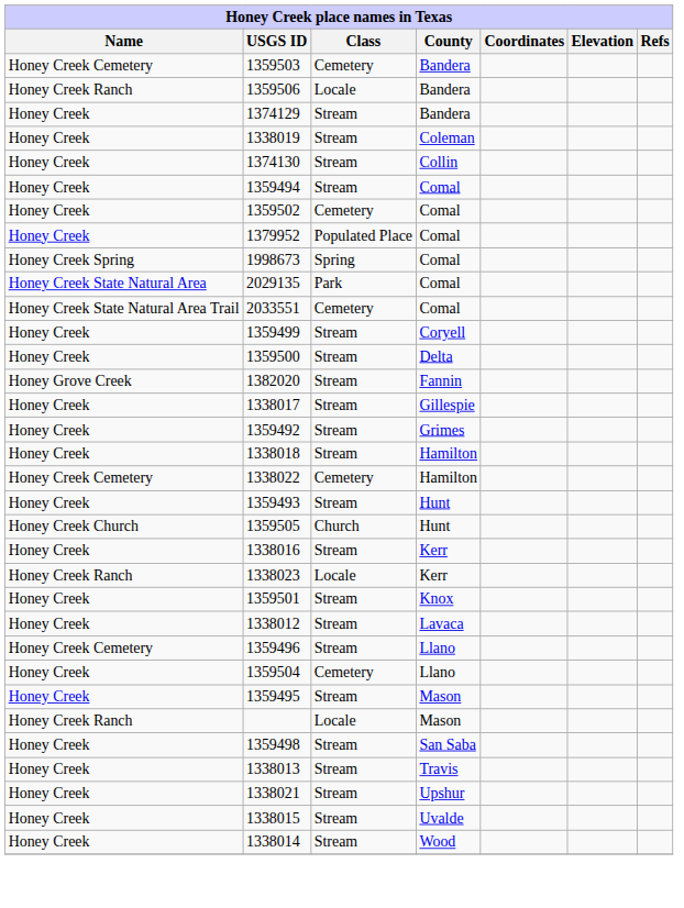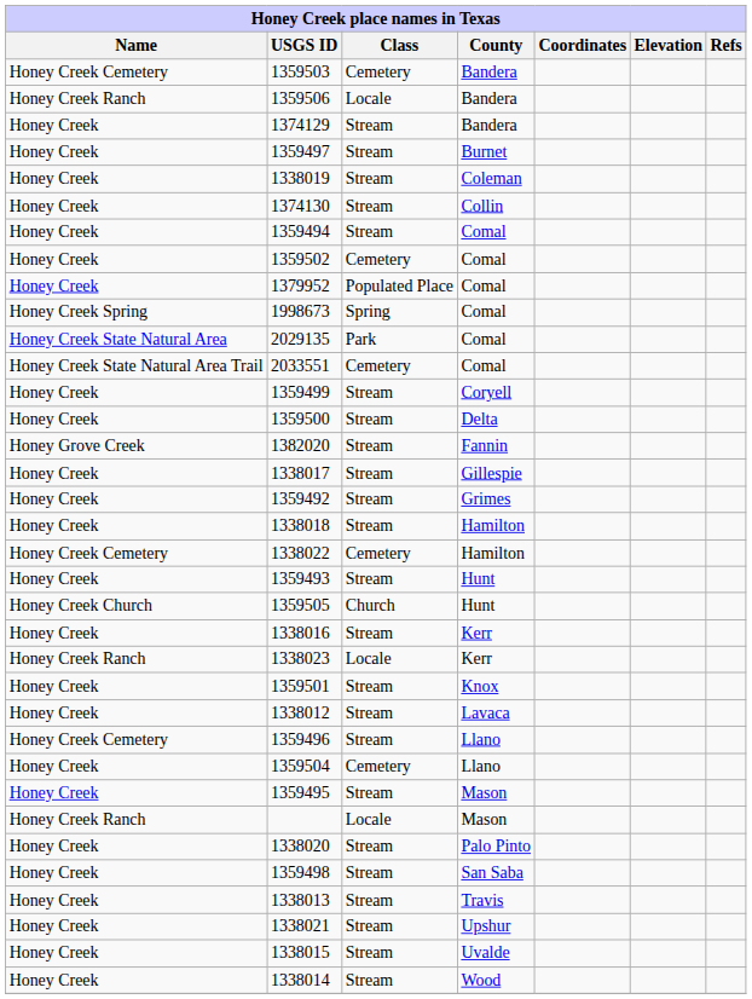+ row: Honey Creek | 1359497 | Stream | Burnet
+ row: Honey Creek | 1338020 | Stream | Palo Pinto
